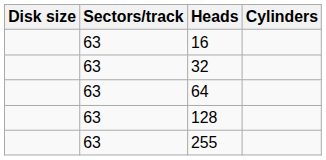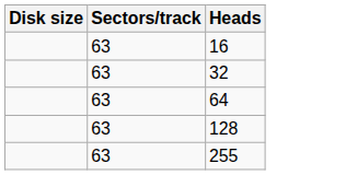- column: Cylinders
